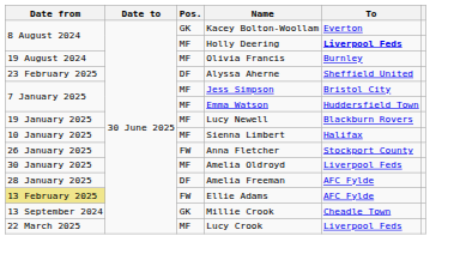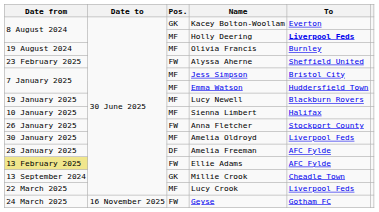Alyssa Aherne | Pos.: DF -> FW
+ row: 24 March 2025 | 16 November 2025 | FW | Geyse | Gotham FC
